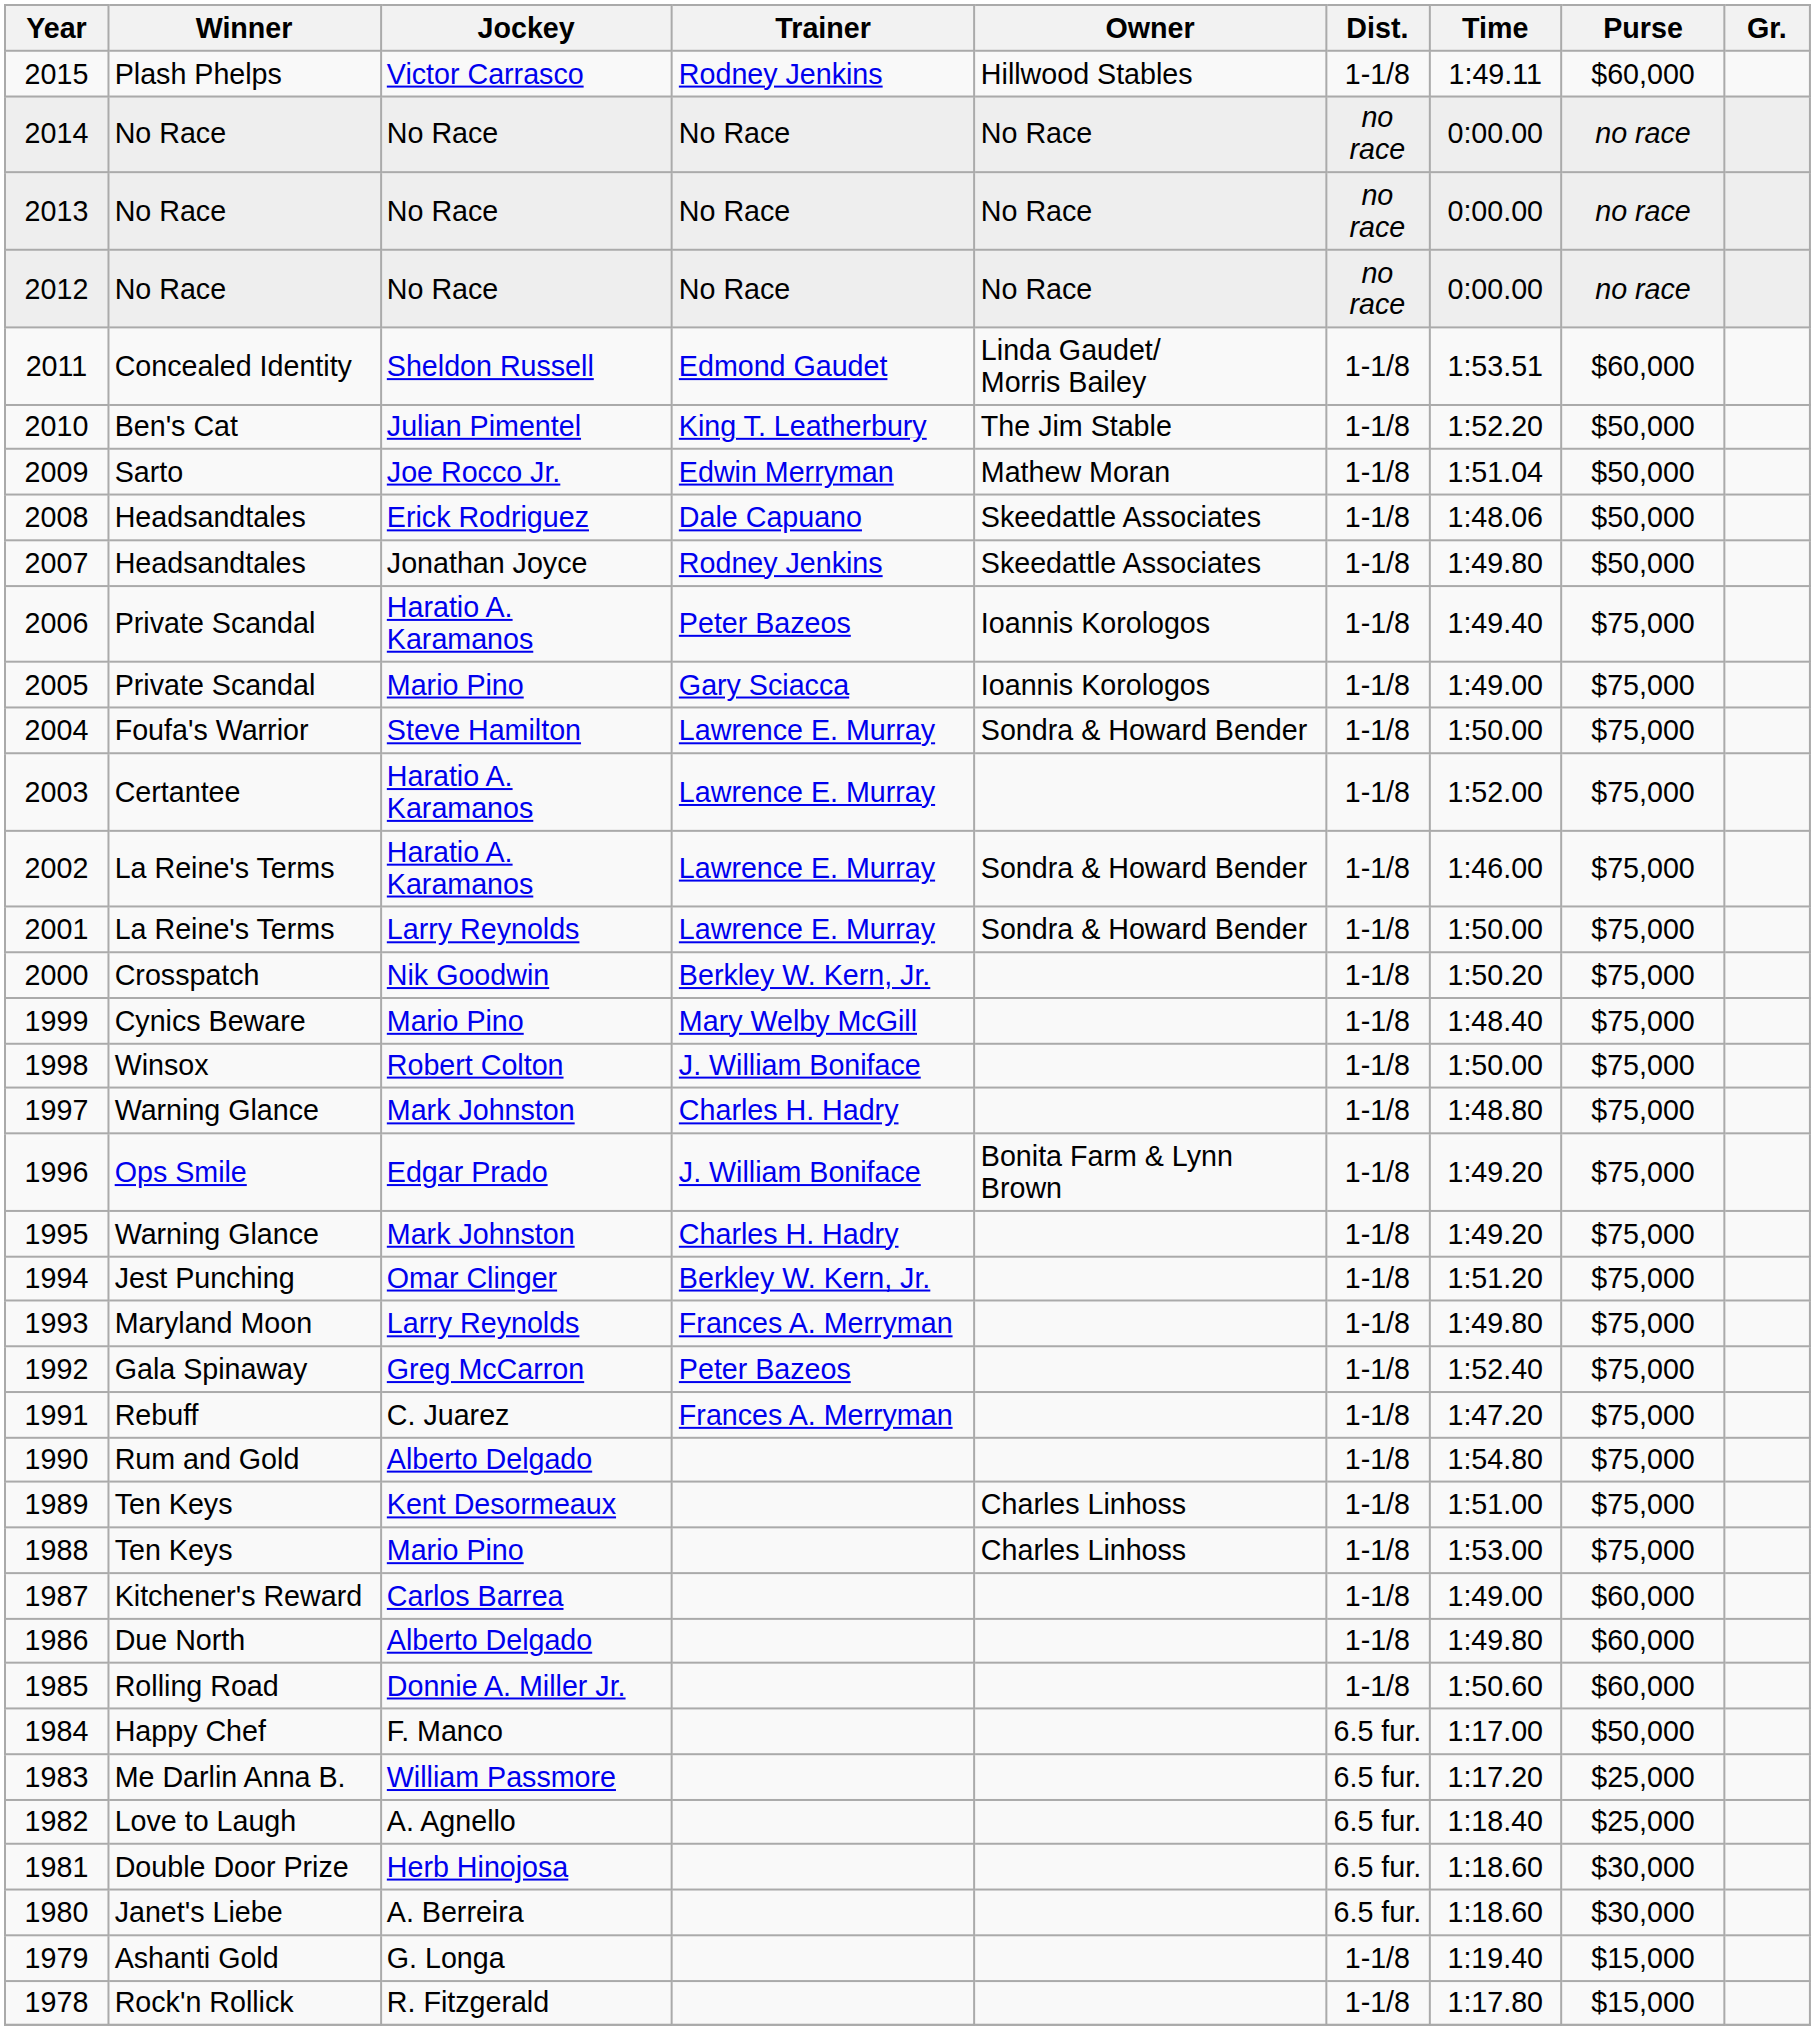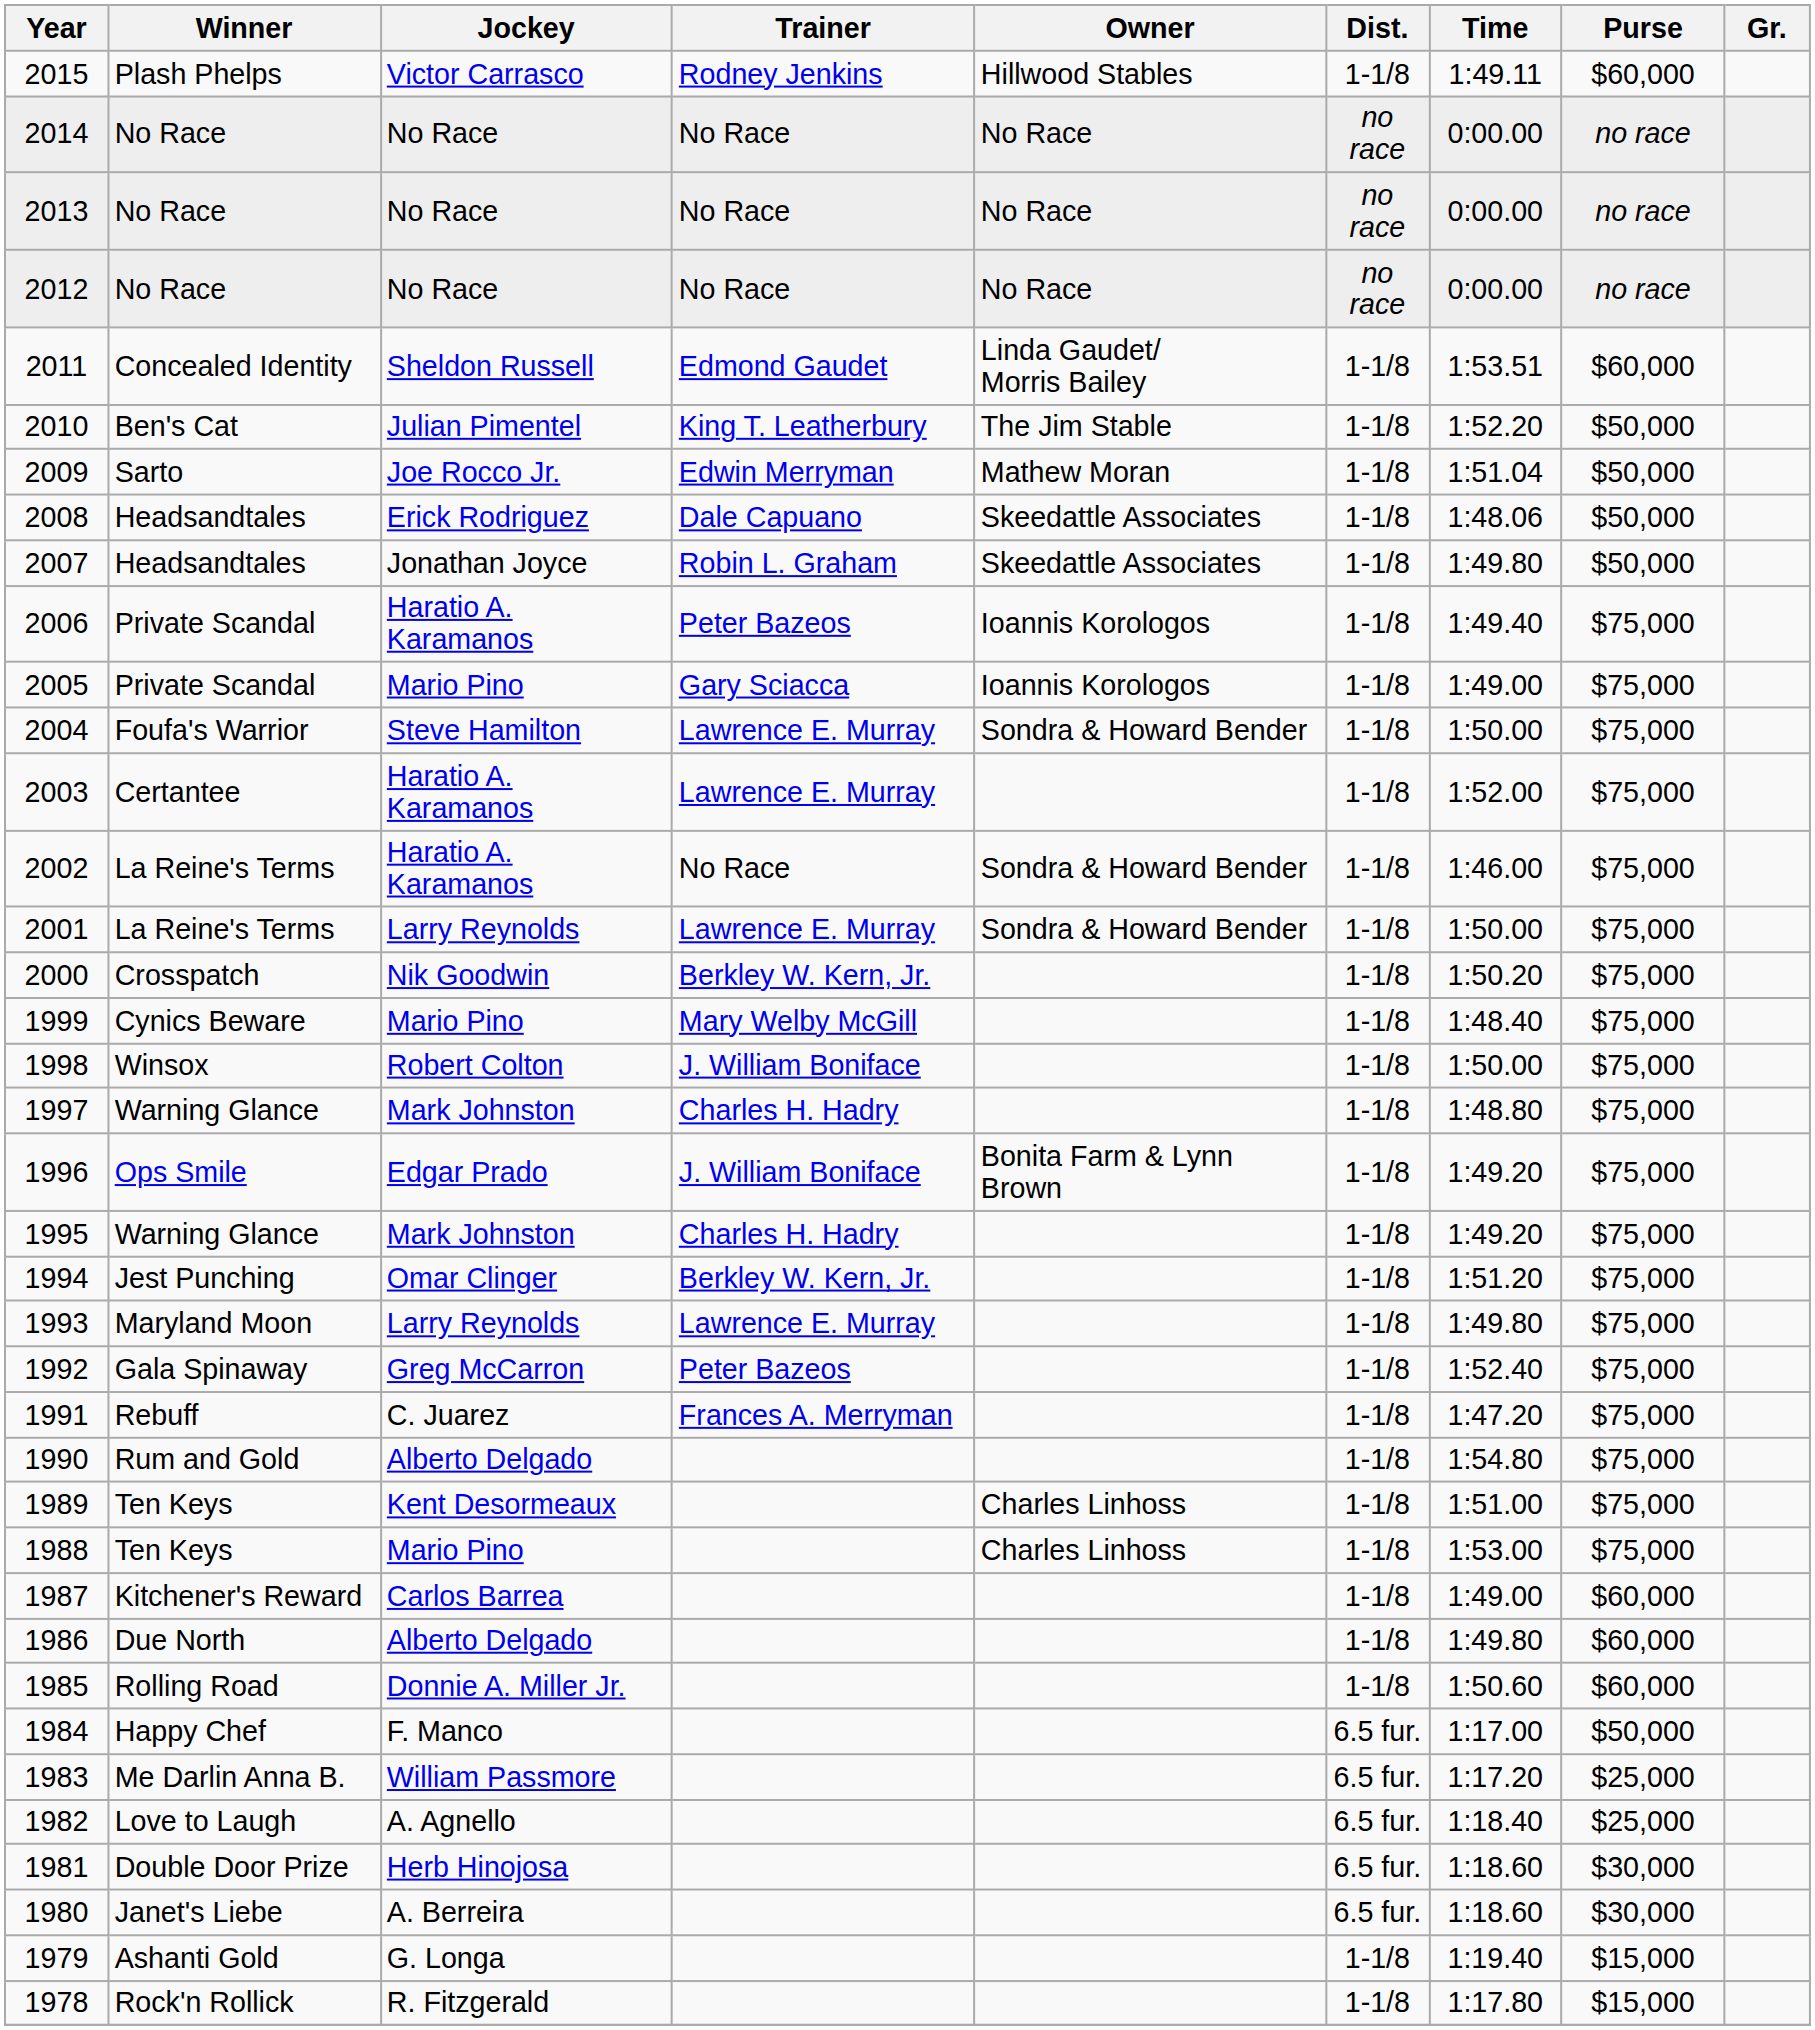2007 | Trainer: Rodney Jenkins -> Robin L. Graham
2002 | Trainer: Lawrence E. Murray -> No Race
1993 | Trainer: Frances A. Merryman -> Lawrence E. Murray
